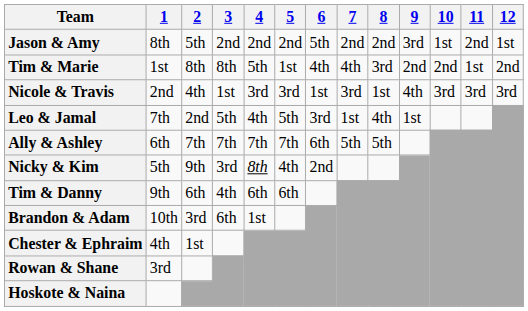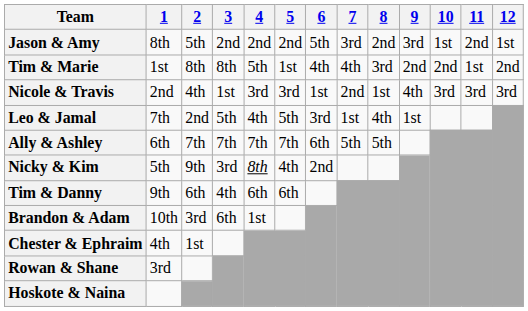Jason & Amy | 7: 2nd -> 3rd
Nicole & Travis | 7: 3rd -> 2nd
